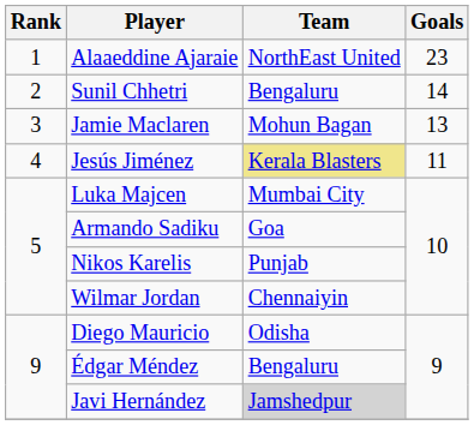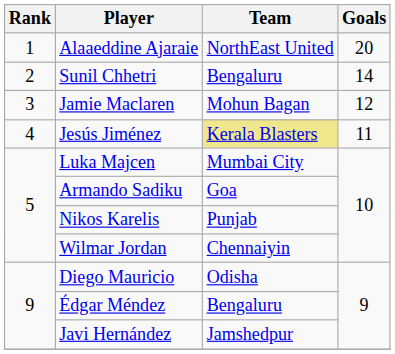Alaaeddine Ajaraie | Goals: 23 -> 20
Jamie Maclaren | Goals: 13 -> 12
Javi Hernández | Team: lightgrey background -> no background
